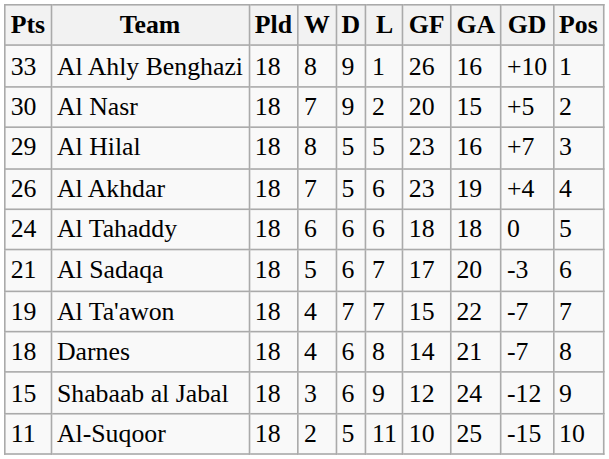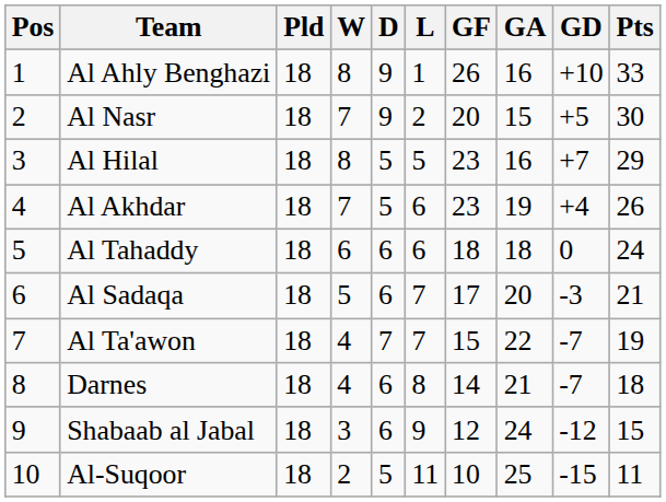columns swapped: Pos <-> Pts
